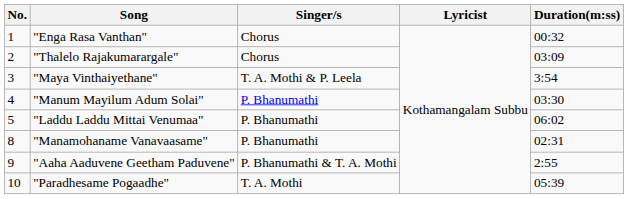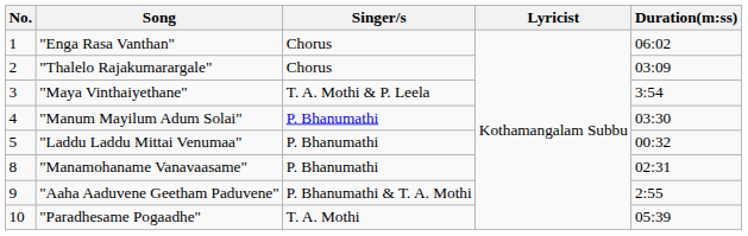"Enga Rasa Vanthan" | Duration(m:ss): 00:32 -> 06:02
"Laddu Laddu Mittai Venumaa" | Duration(m:ss): 06:02 -> 00:32
